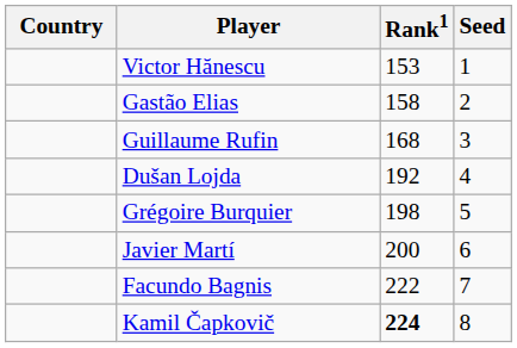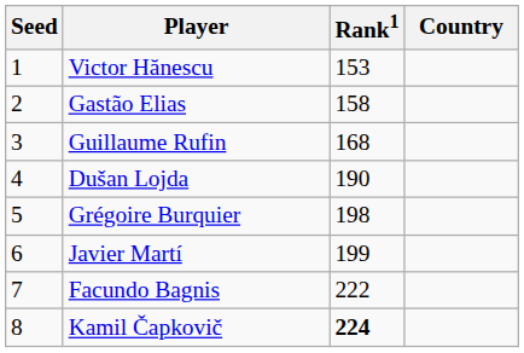columns swapped: Country <-> Seed
Dušan Lojda | Rank1: 192 -> 190
Javier Martí | Rank1: 200 -> 199
